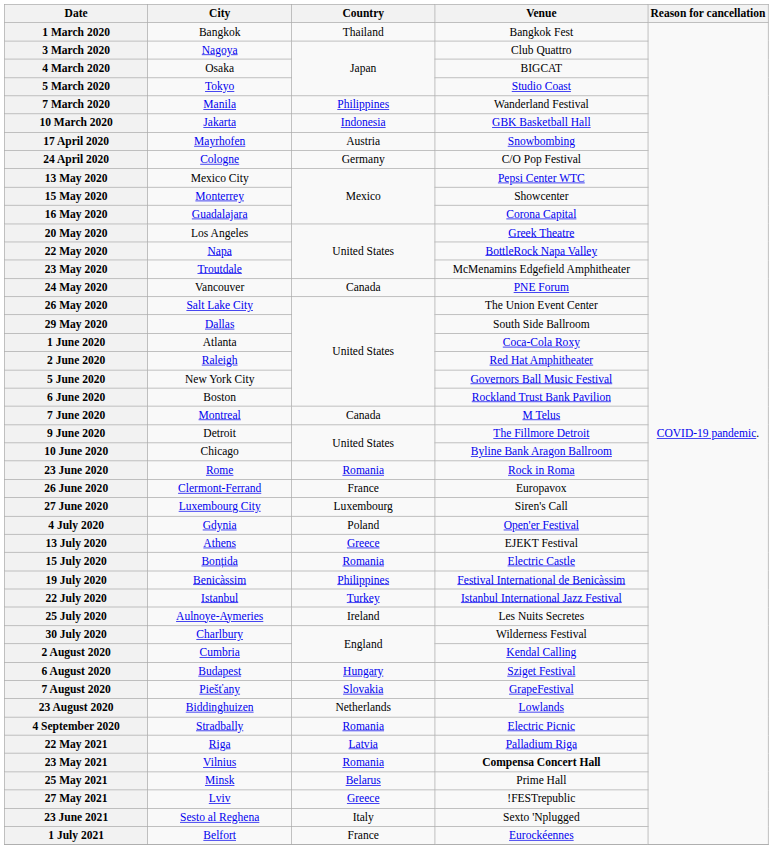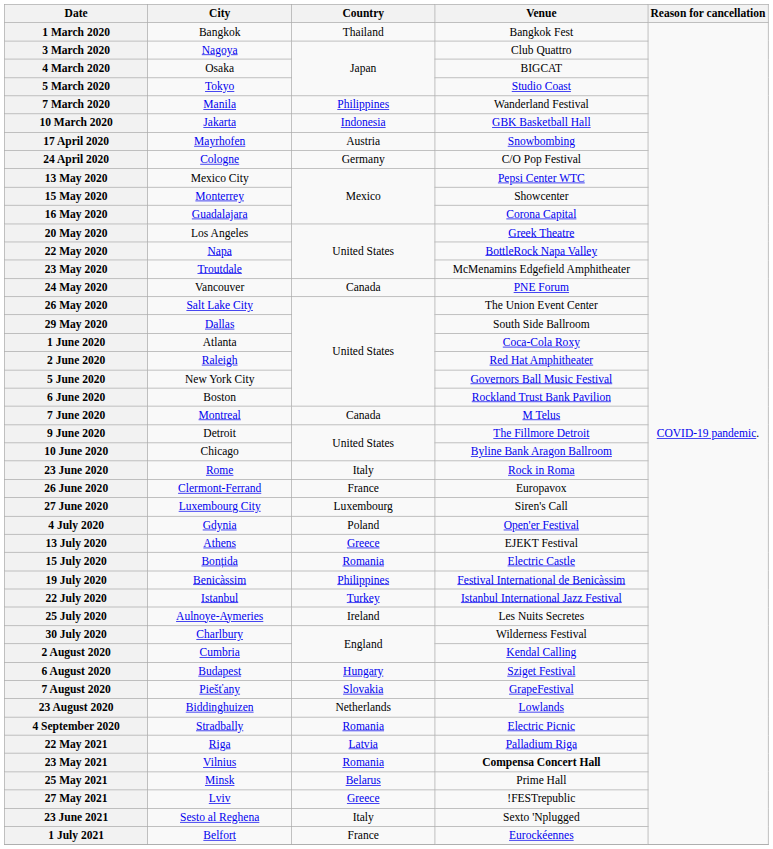23 June 2020 | Country: Romania -> Italy
